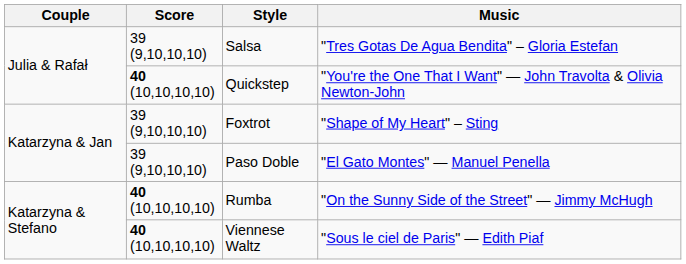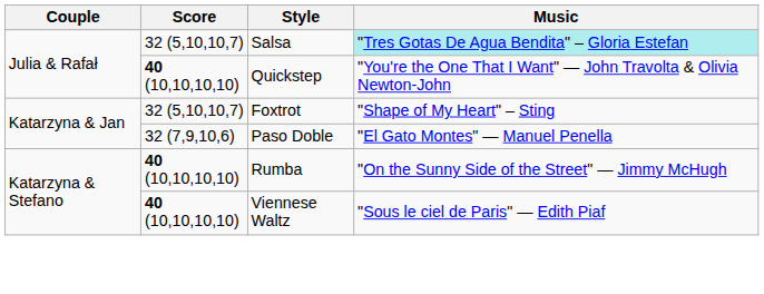Salsa | Score: 39 (9,10,10,10) -> 32 (5,10,10,7)
Salsa | Music: no background -> paleturquoise background
Foxtrot | Score: 39 (9,10,10,10) -> 32 (5,10,10,7)
Paso Doble | Score: 39 (9,10,10,10) -> 32 (7,9,10,6)
